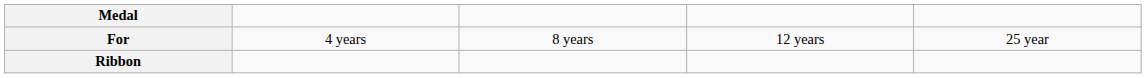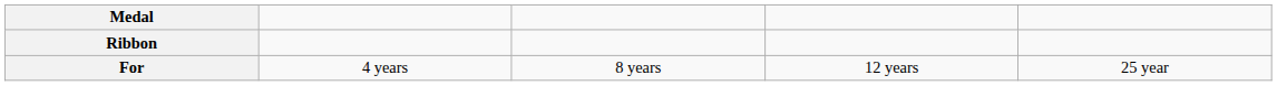rows swapped: Ribbon <-> For
